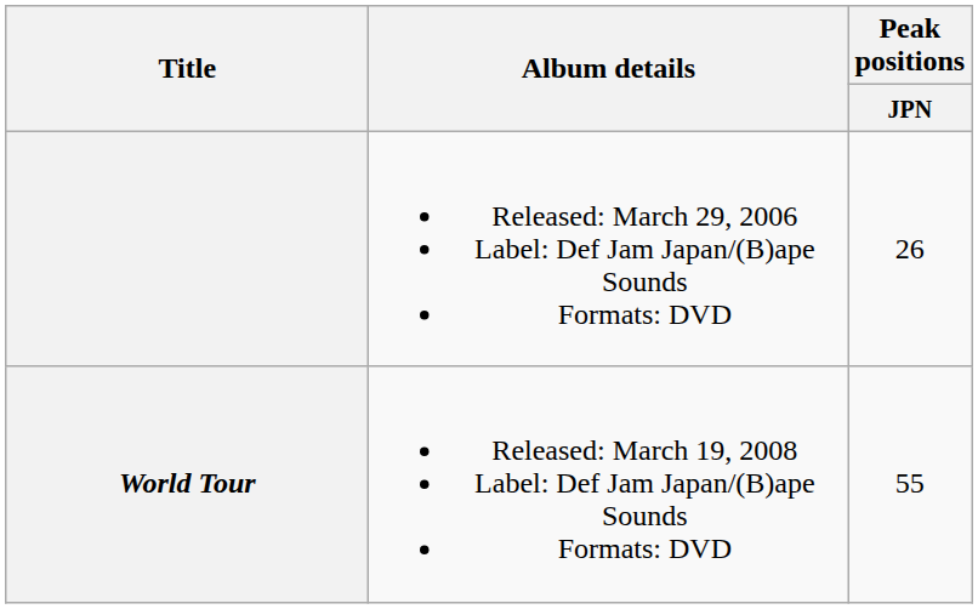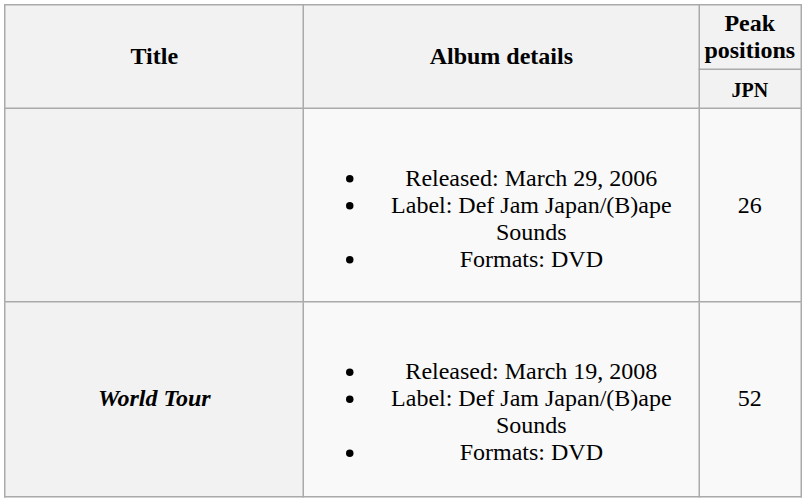World Tour | Peak positions / JPN: 55 -> 52
